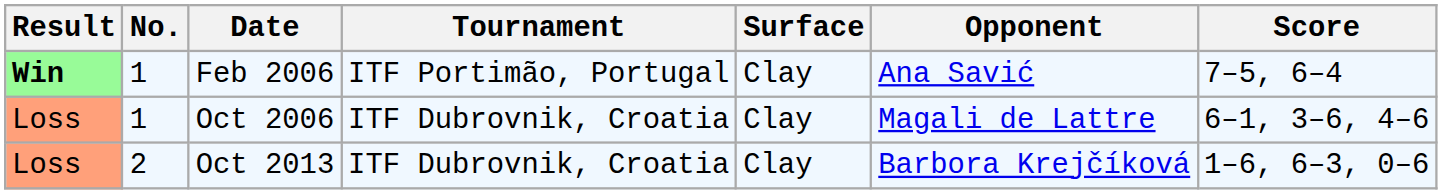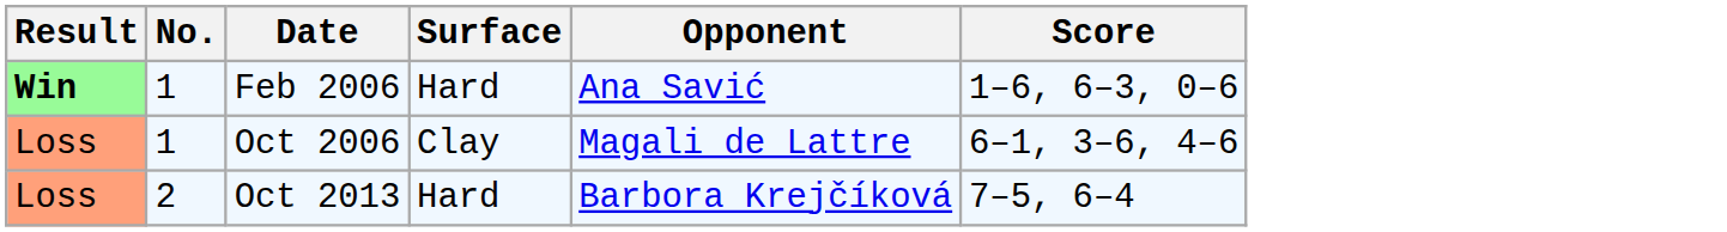- column: Tournament | ITF Portimão, Portugal | ITF Dubrovnik, Croatia | ITF Dubrovnik, Croatia
Feb 2006 | Surface: Clay -> Hard
Feb 2006 | Score: 7–5, 6–4 -> 1–6, 6–3, 0–6
Oct 2013 | Surface: Clay -> Hard
Oct 2013 | Score: 1–6, 6–3, 0–6 -> 7–5, 6–4
